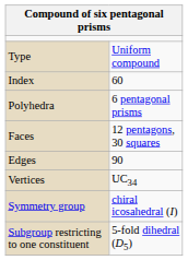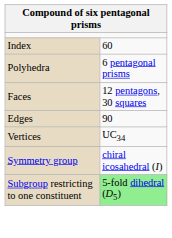- row: Type | Uniform compound
Subgroup restricting to one constituent | column 2: no background -> lightgreen background
